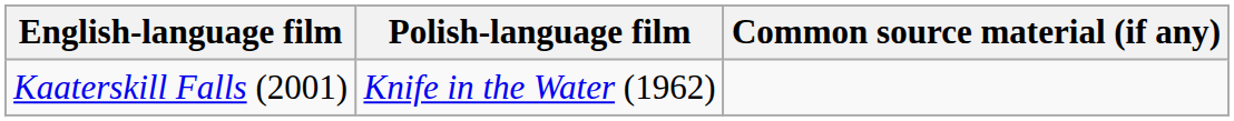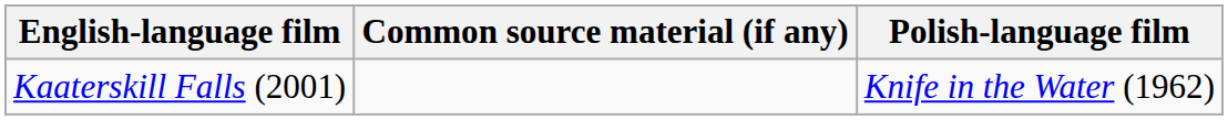columns swapped: Polish-language film <-> Common source material (if any)
